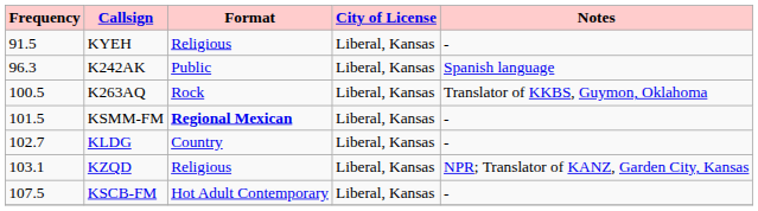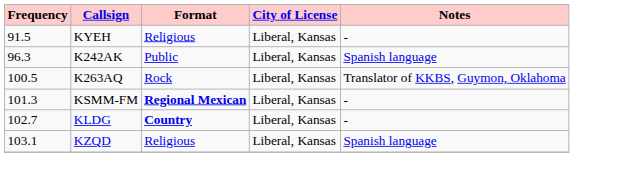KSMM-FM | Frequency: 101.5 -> 101.3
KLDG | Format: normal -> bold
KZQD | Notes: NPR; Translator of KANZ, Garden City, Kansas -> Spanish language
- row: 107.5 | KSCB-FM | Hot Adult Contemporary | Liberal, Kansas | -
